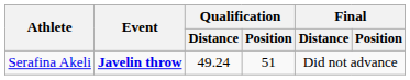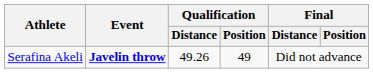Serafina Akeli | Qualification / Distance: 49.24 -> 49.26
Serafina Akeli | Qualification / Position: 51 -> 49
